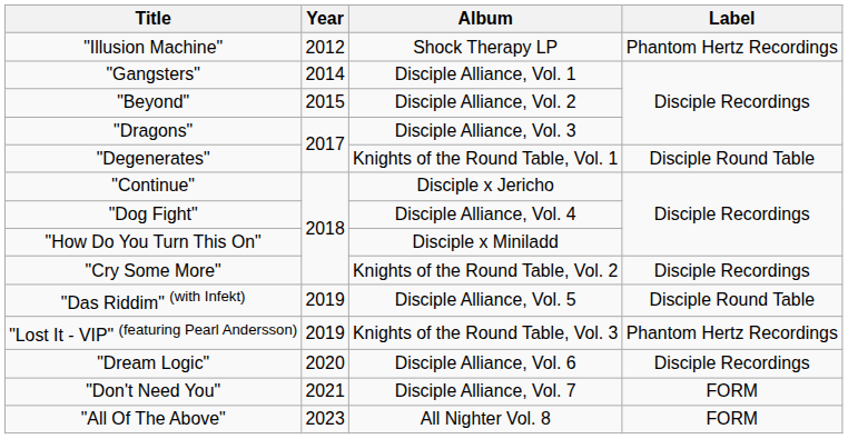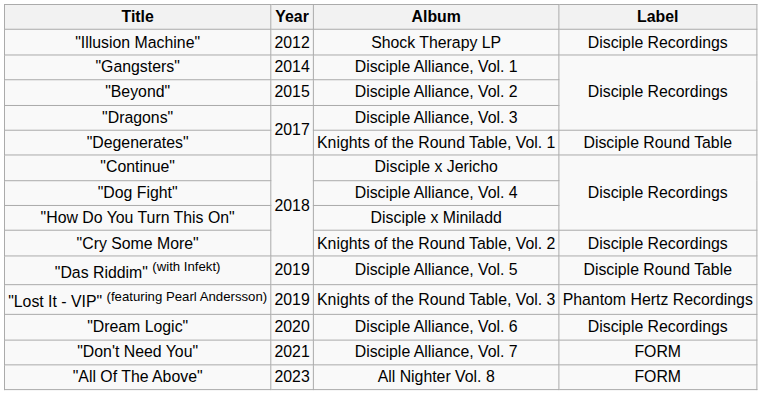"Illusion Machine" | Label: Phantom Hertz Recordings -> Disciple Recordings
